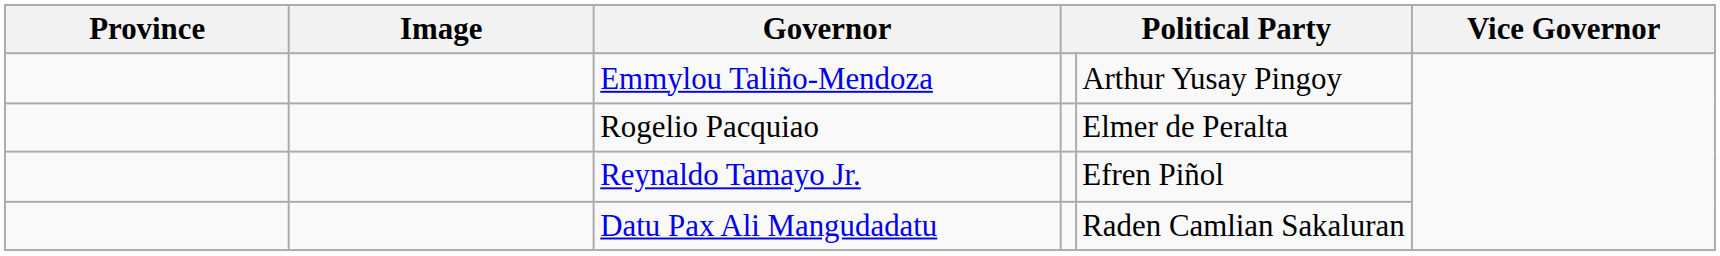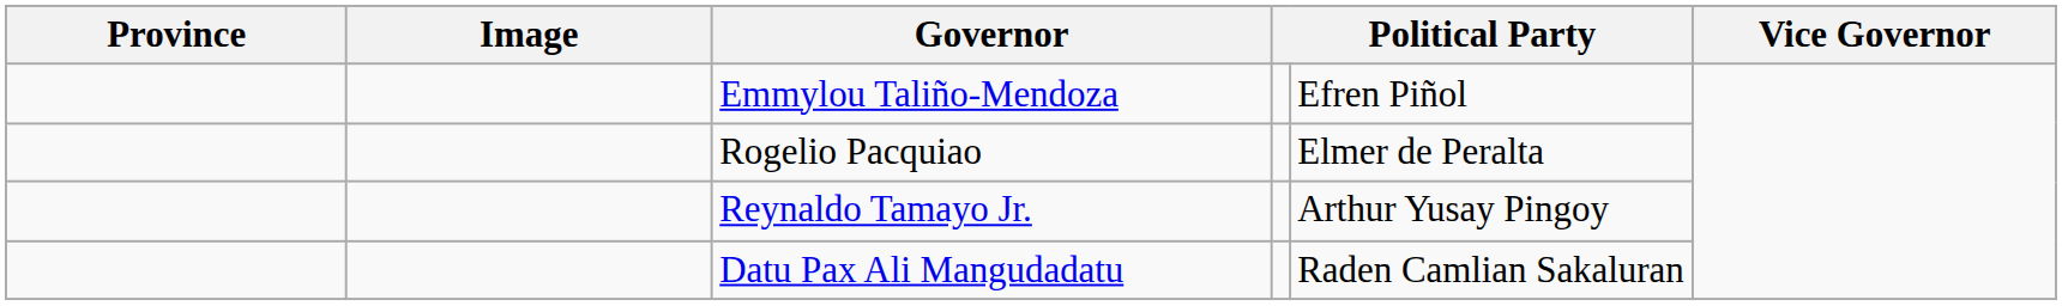Emmylou Taliño-Mendoza | column 5: Arthur Yusay Pingoy -> Efren Piñol
Reynaldo Tamayo Jr. | column 5: Efren Piñol -> Arthur Yusay Pingoy
